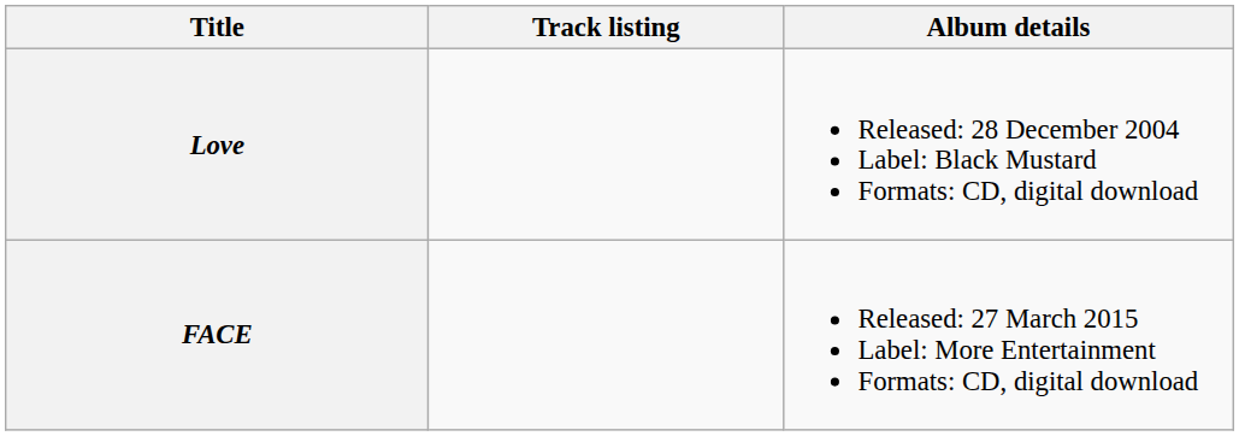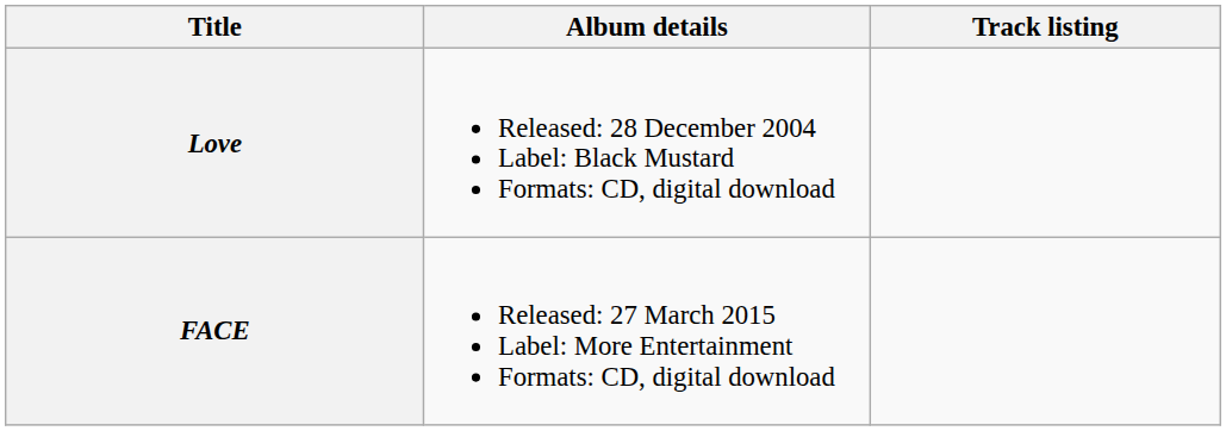columns swapped: Album details <-> Track listing
